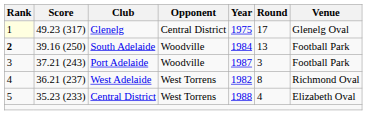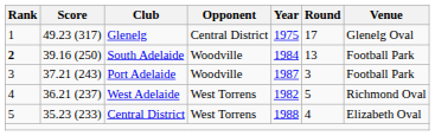Glenelg | Rank: lightyellow background -> no background
West Adelaide | Round: 8 -> 5
